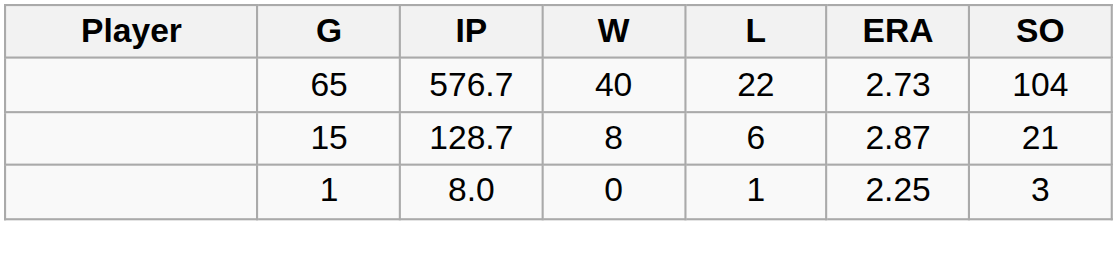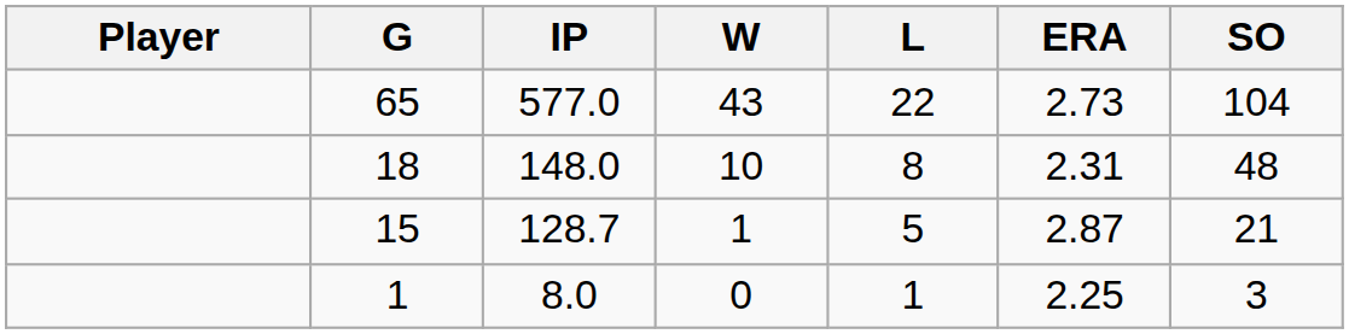65 | IP: 576.7 -> 577.0
65 | W: 40 -> 43
+ row: 18 | 148.0 | 10 | 8 | 2.31 | 48
15 | W: 8 -> 1
15 | L: 6 -> 5
